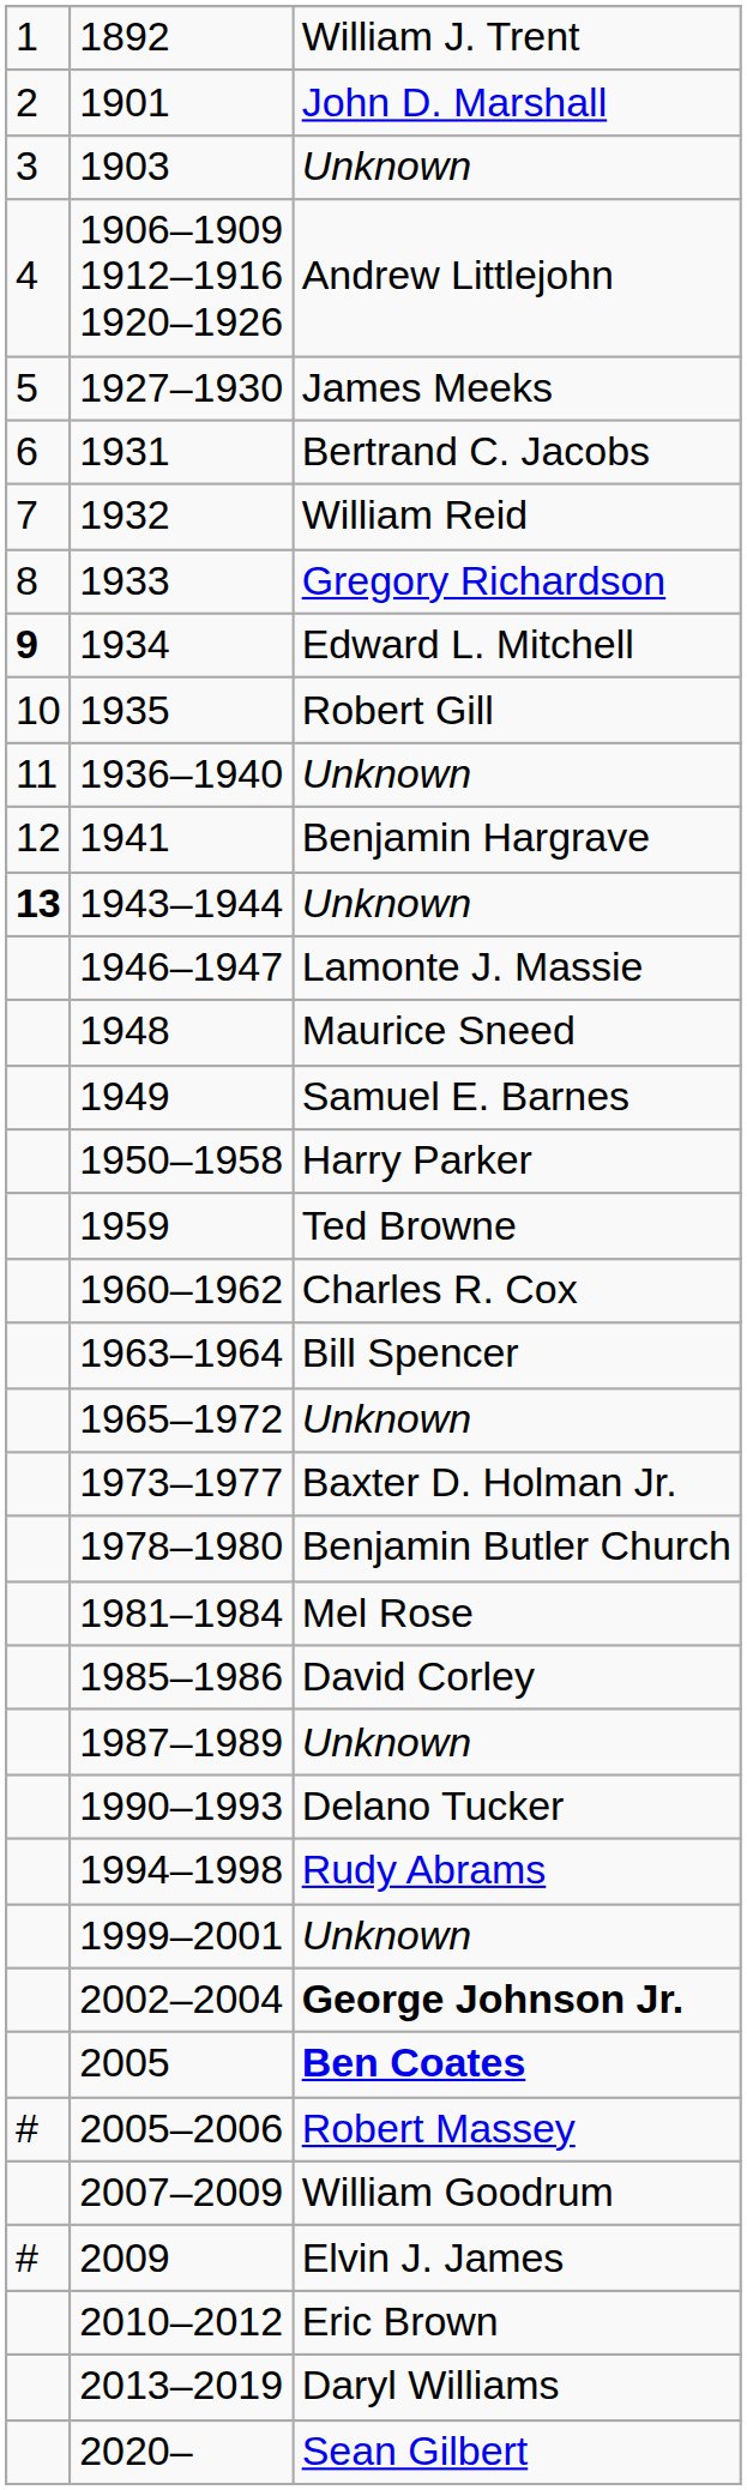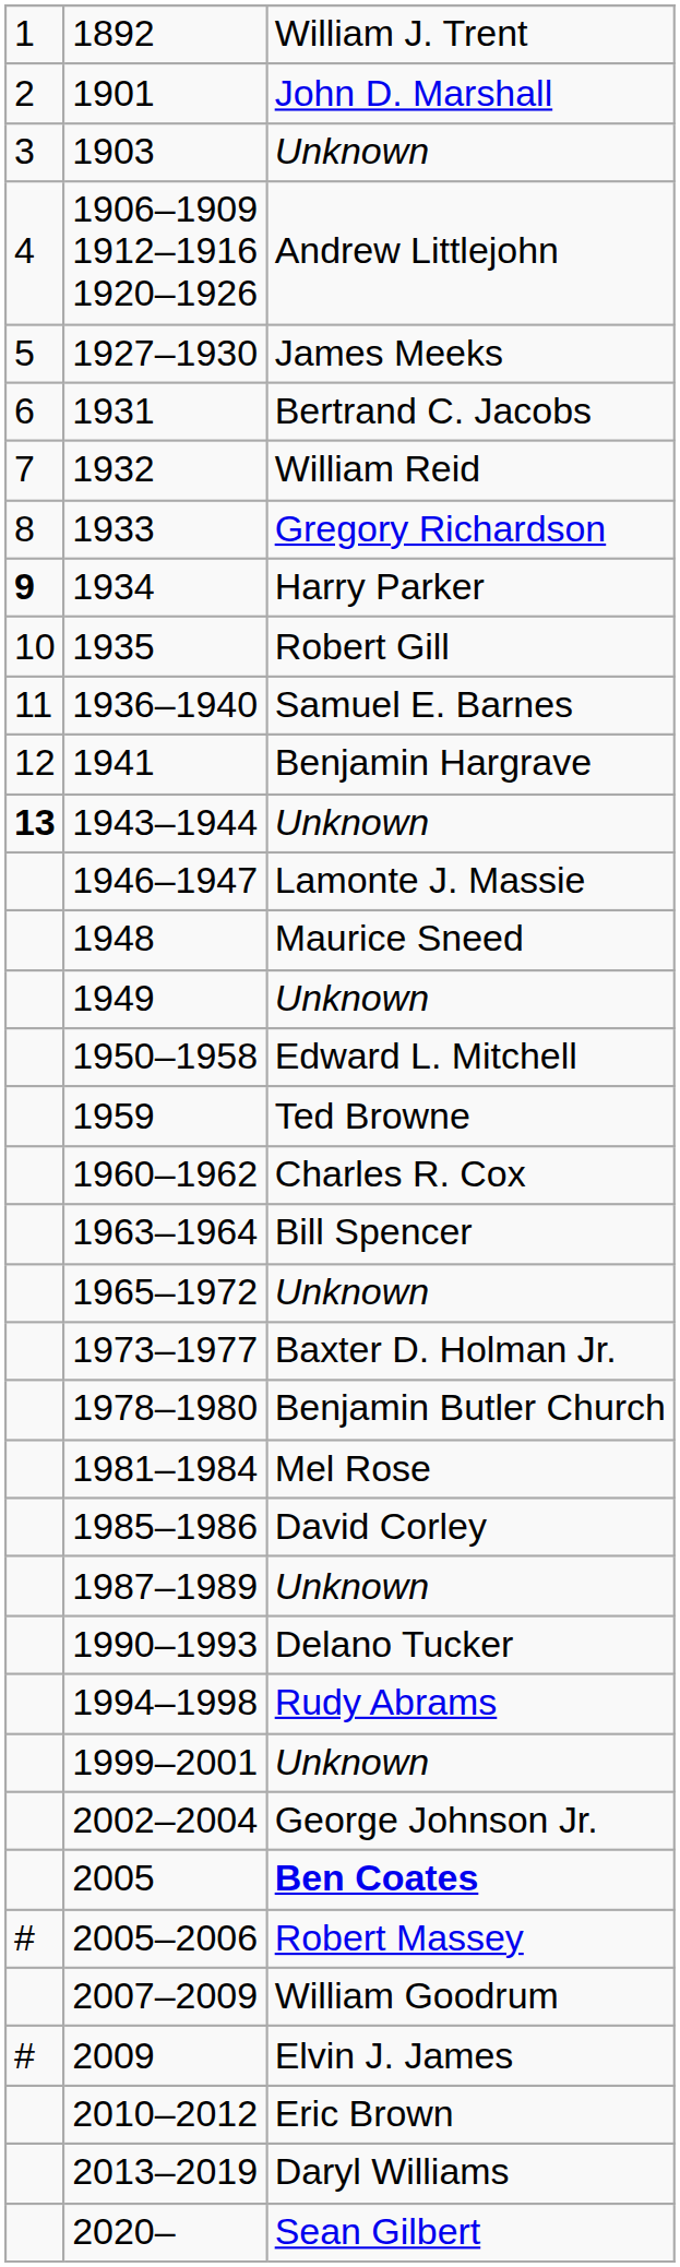1934 | column 3: Edward L. Mitchell -> Harry Parker
1936–1940 | column 3: Unknown -> Samuel E. Barnes
1949 | column 3: Samuel E. Barnes -> Unknown
1950–1958 | column 3: Harry Parker -> Edward L. Mitchell
2002–2004 | column 3: bold -> normal
